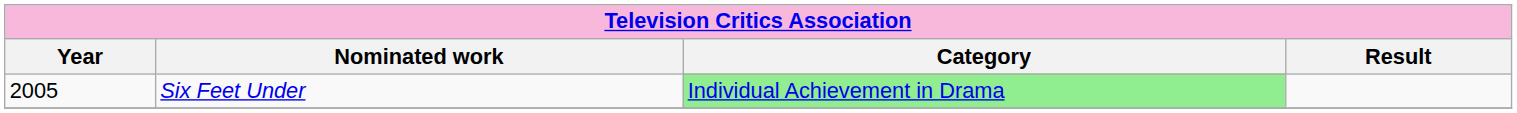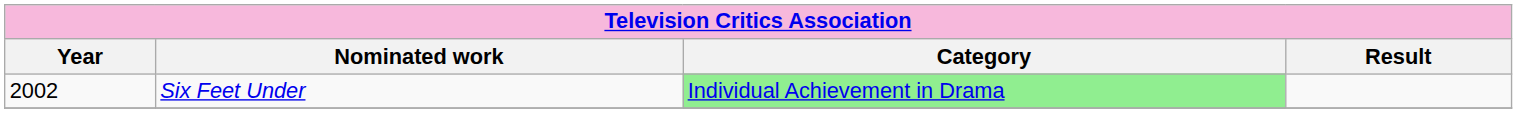Six Feet Under | Year: 2005 -> 2002
